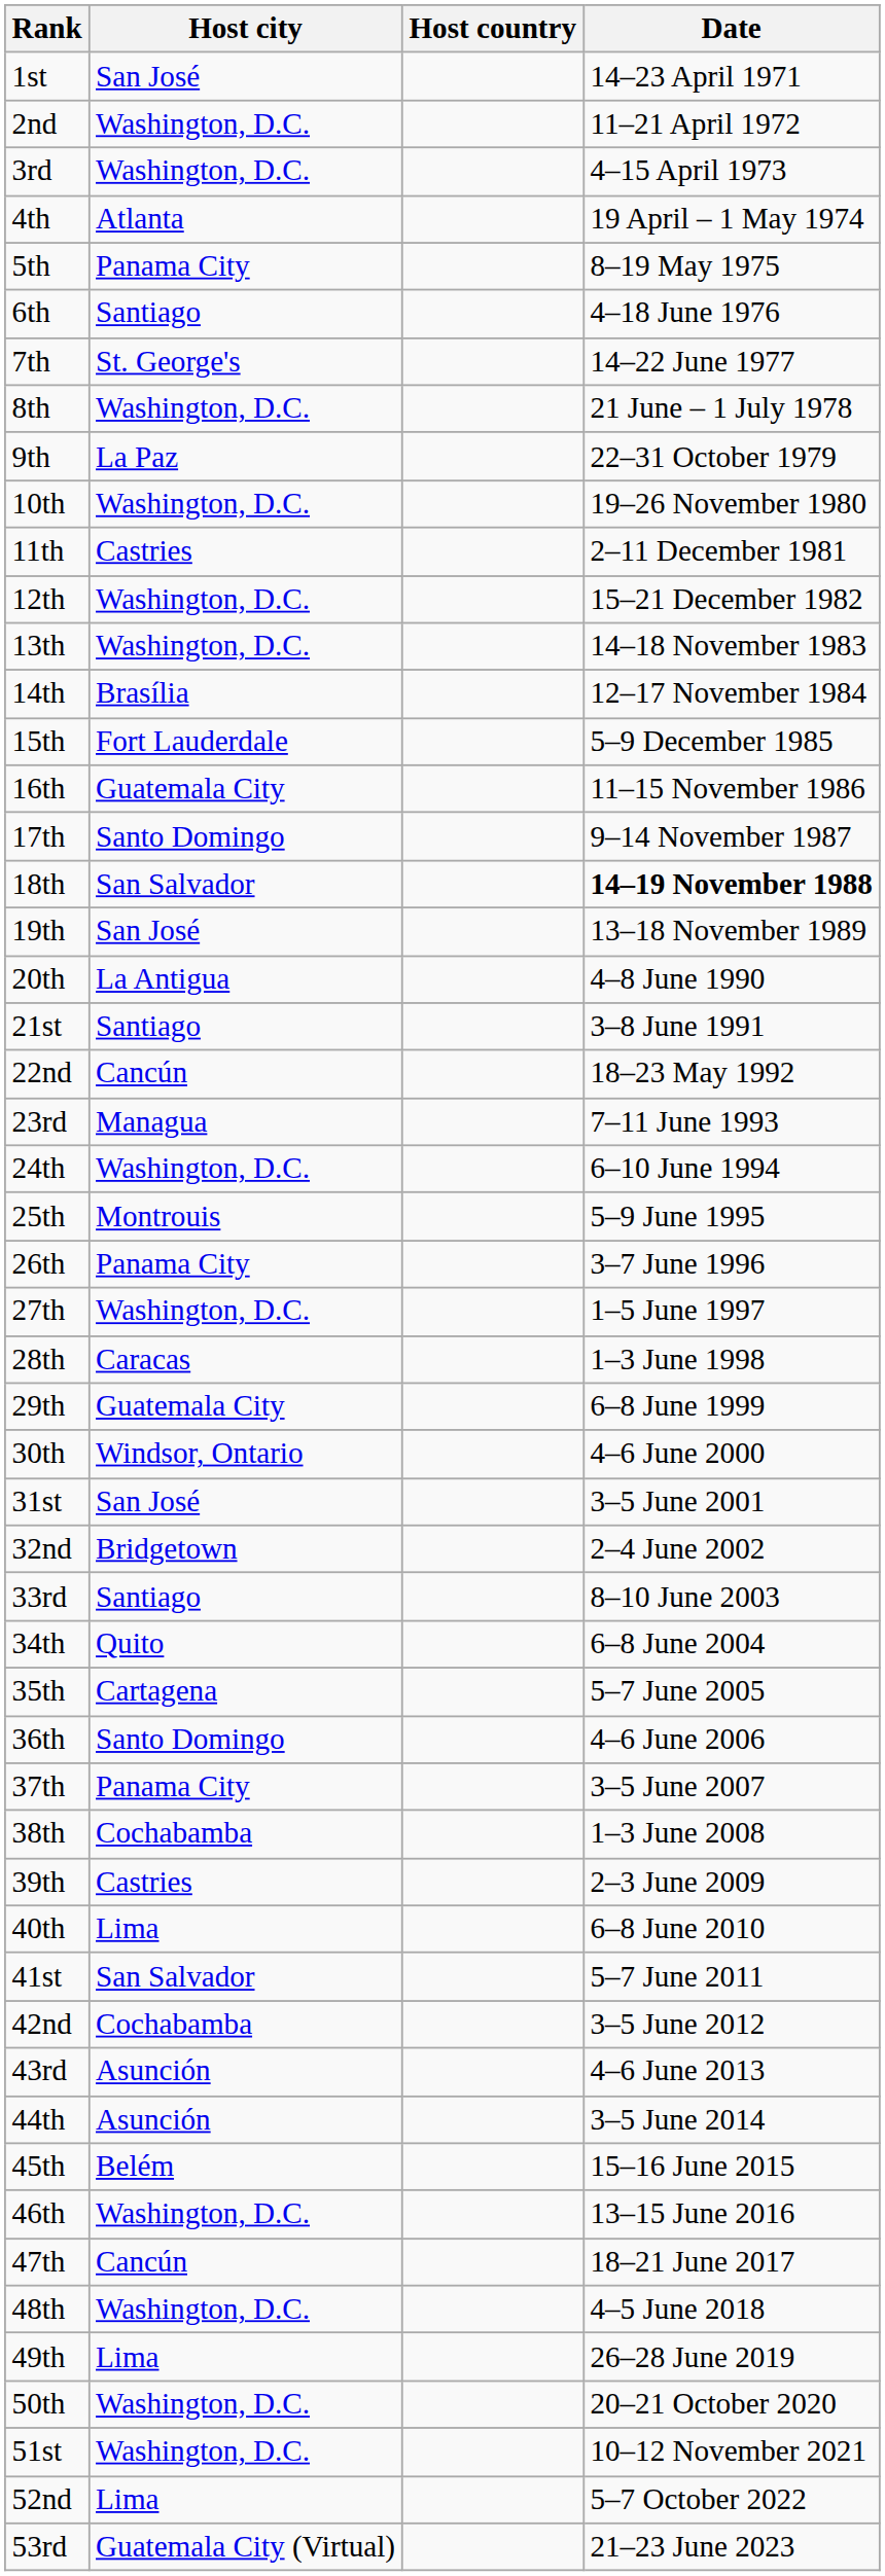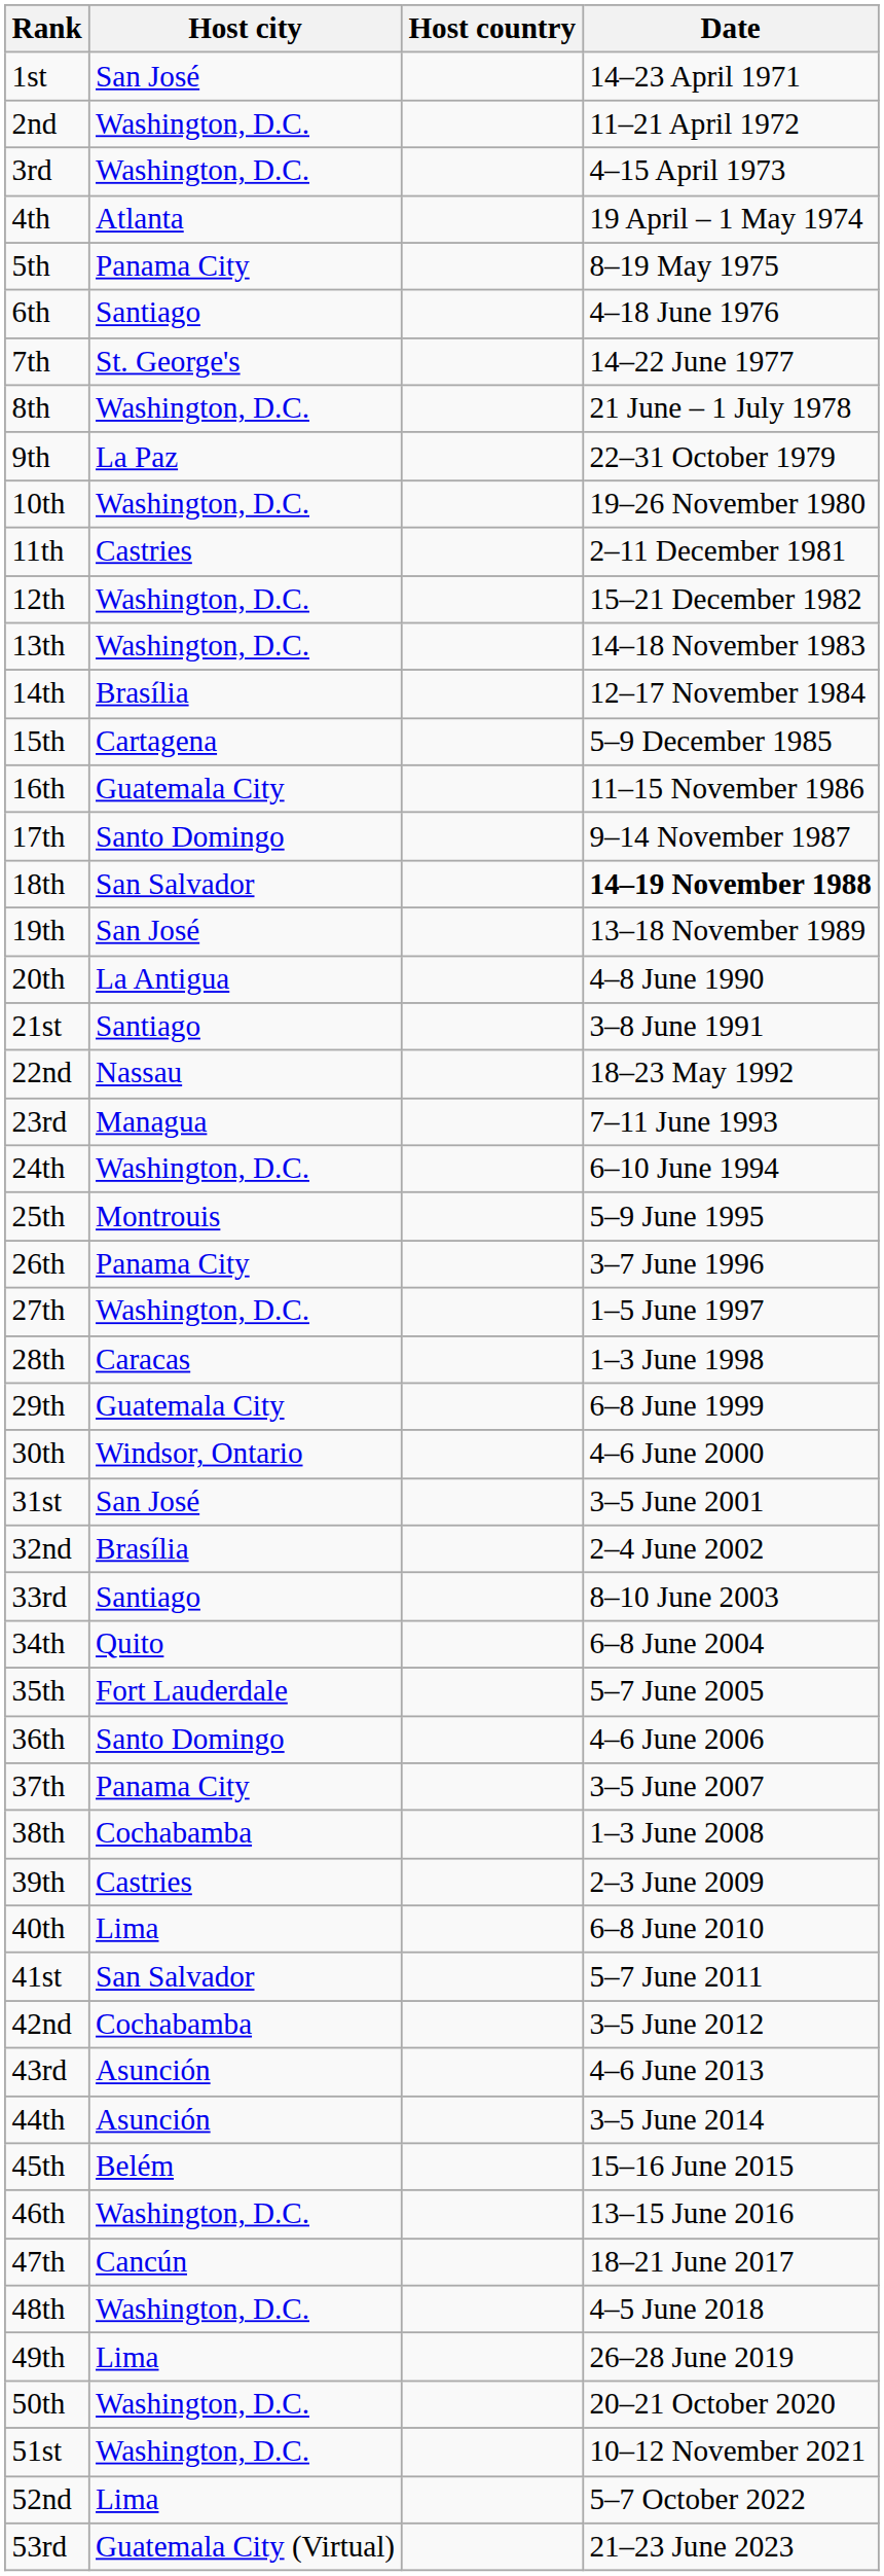15th | Host city: Fort Lauderdale -> Cartagena
22nd | Host city: Cancún -> Nassau
32nd | Host city: Bridgetown -> Brasília
35th | Host city: Cartagena -> Fort Lauderdale
